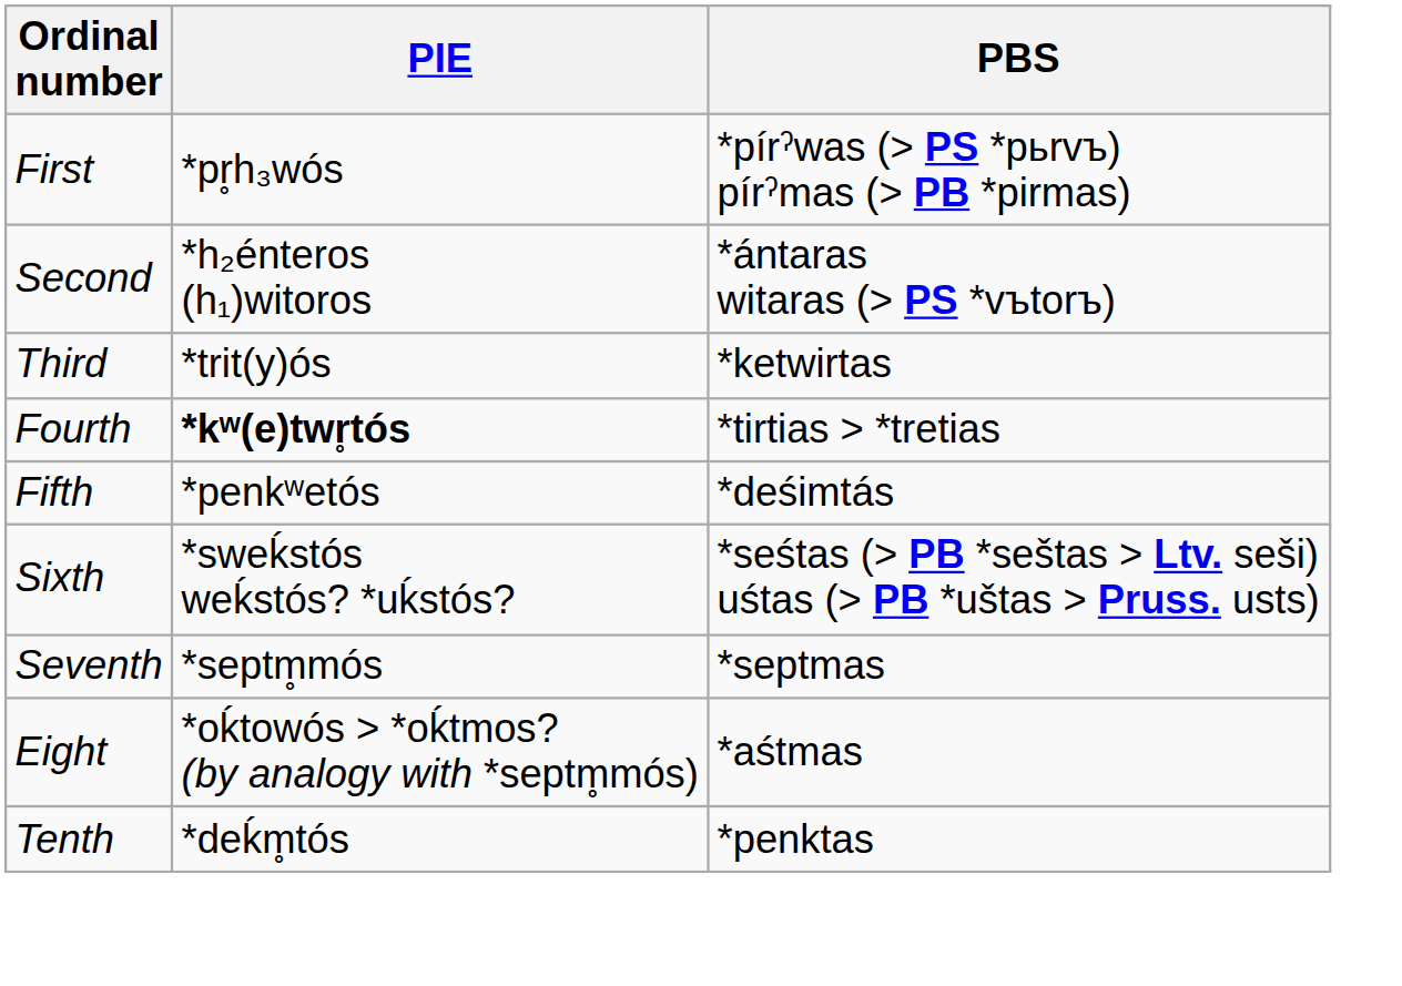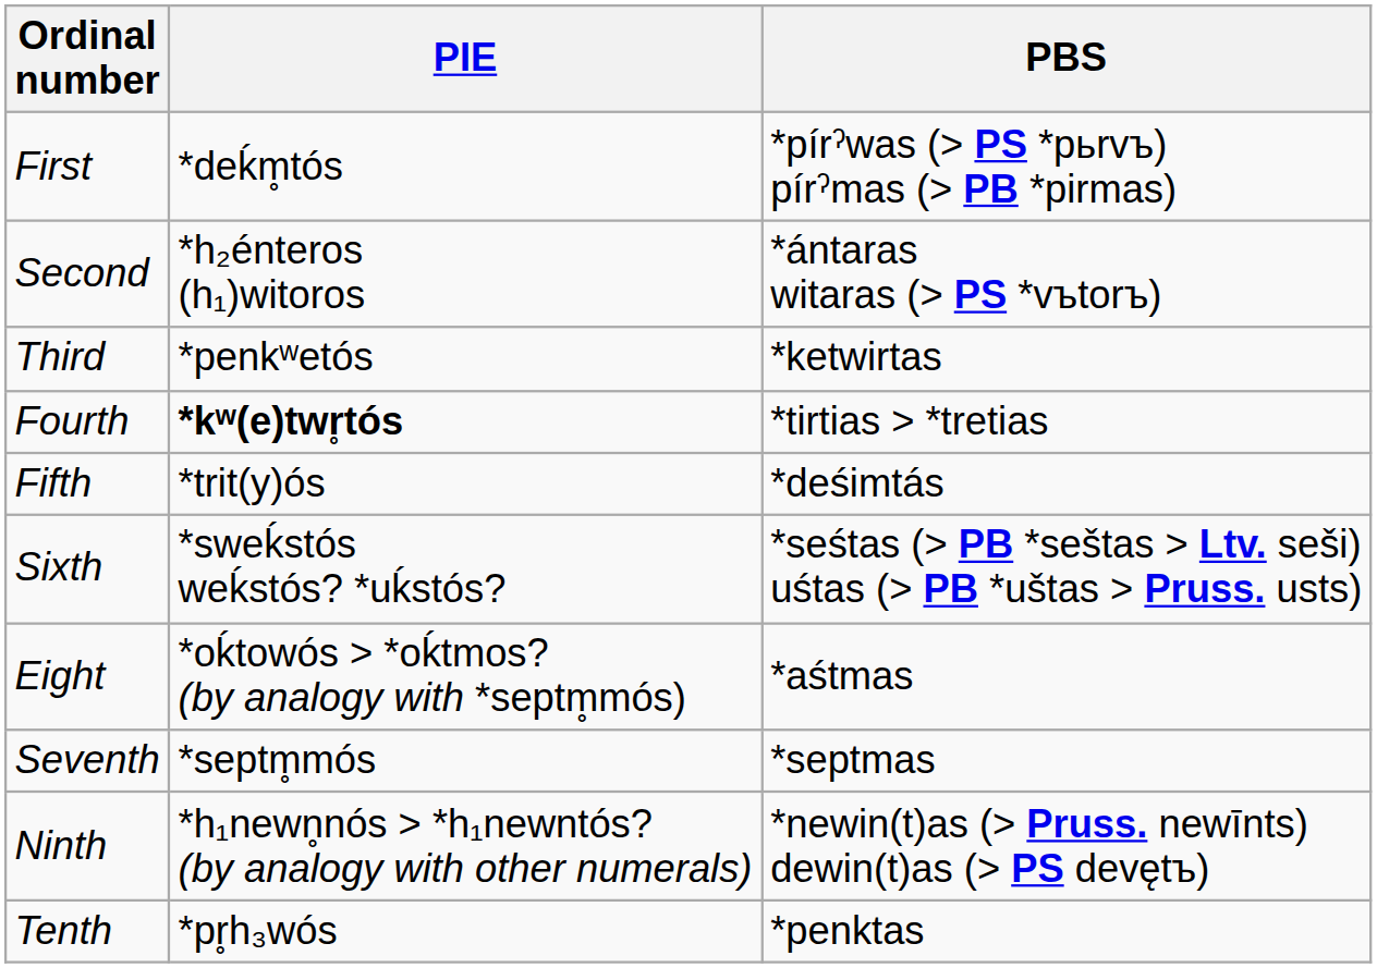First | PIE: *pr̥h₃wós -> *deḱm̥tós
Third | PIE: *trit(y)ós -> *penkʷetós
Fifth | PIE: *penkʷetós -> *trit(y)ós
rows swapped: Seventh <-> Eight
+ row: Ninth | *h₁newn̥nós > *h₁newntós? (by analogy with other numerals) | *newin(t)as (> Pruss. newīnts) dewin(t)as (> PS devętъ)
Tenth | PIE: *deḱm̥tós -> *pr̥h₃wós
